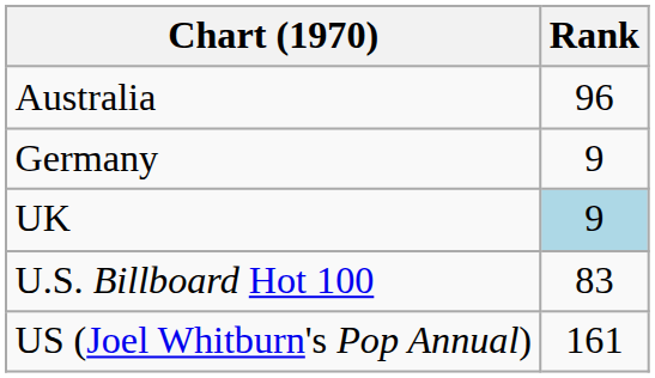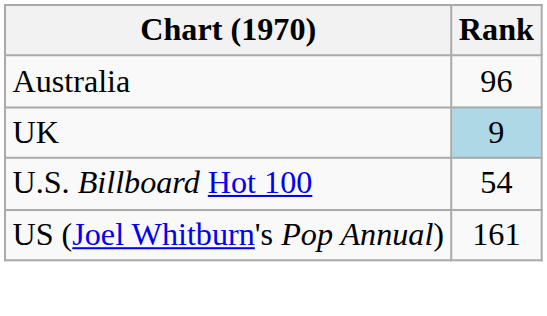- row: Germany | 9
U.S. Billboard Hot 100 | Rank: 83 -> 54
